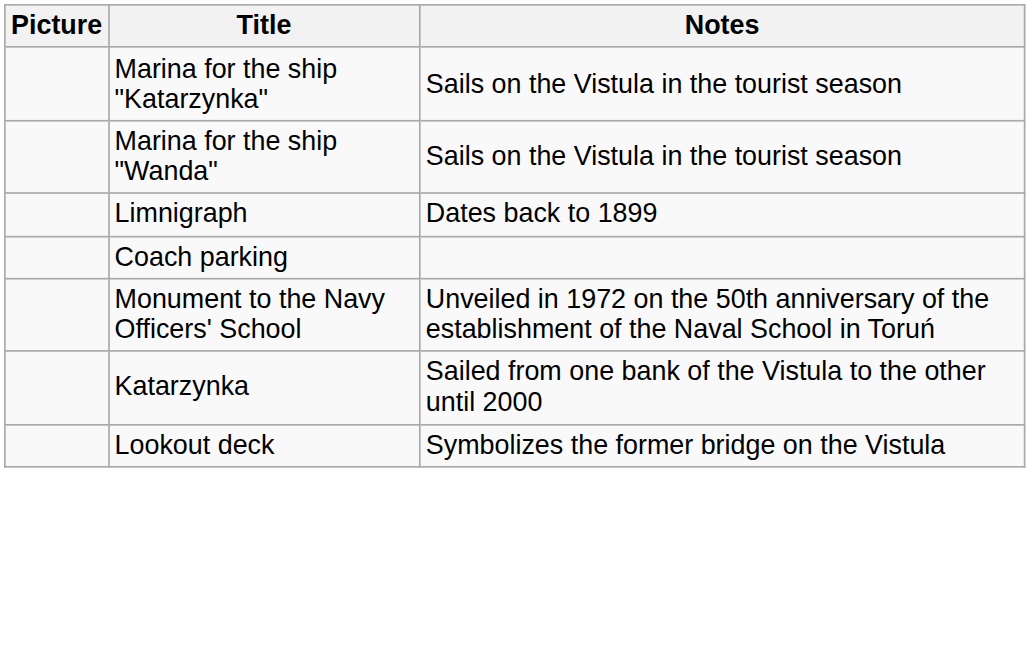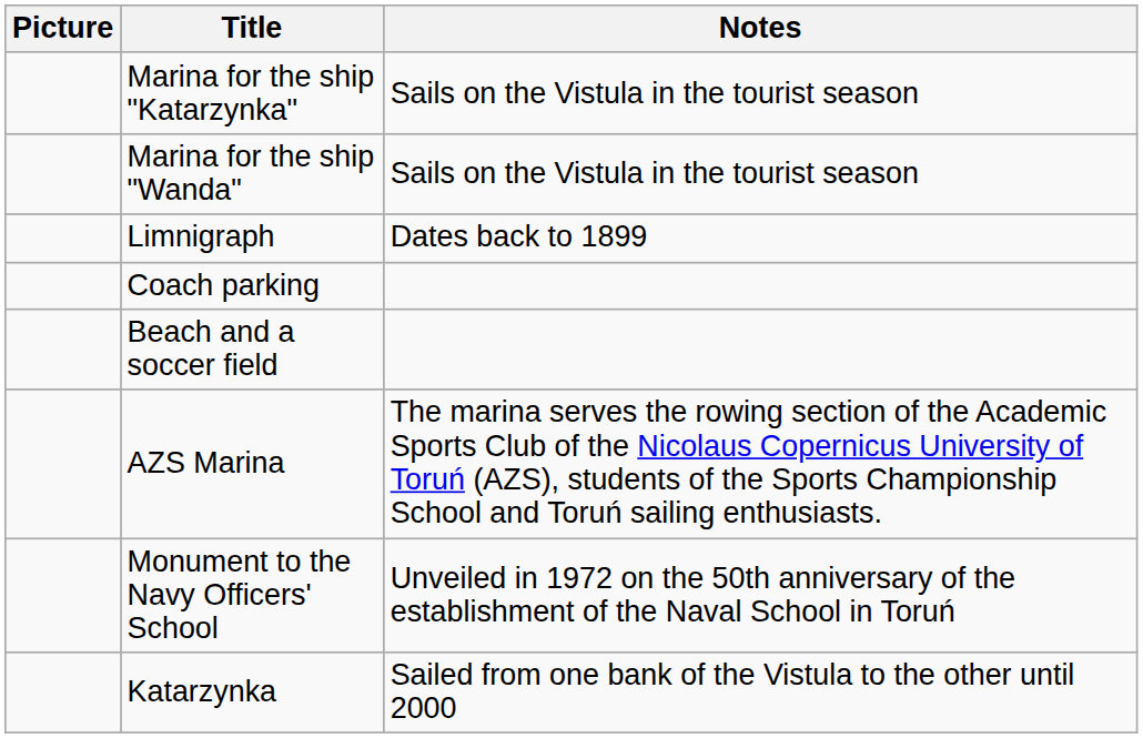+ row: Beach and a soccer field
+ row: AZS Marina | The marina serves the rowing section of the Academic Sports Club of the Nicolaus Copernicus University of Toruń (AZS), students of the Sports Championship School and Toruń sailing enthusiasts.
- row: Lookout deck | Symbolizes the former bridge on the Vistula
